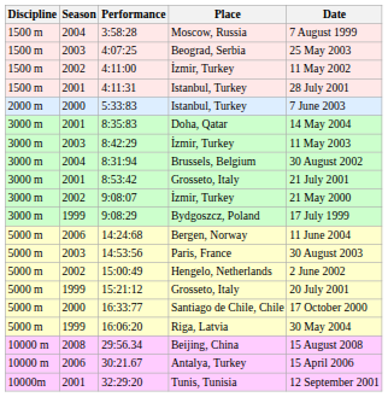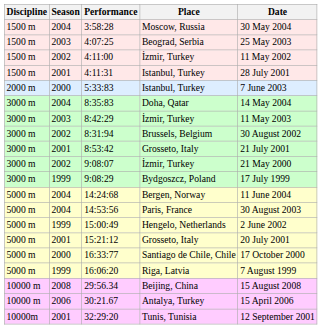3:58:28 | Date: 7 August 1999 -> 30 May 2004
8:35:83 | Season: 2001 -> 2004
8:31:94 | Season: 2004 -> 2002
14:24:68 | Season: 2006 -> 2004
14:53:56 | Season: 2003 -> 2004
15:00:49 | Season: 2002 -> 1999
15:21:12 | Season: 1999 -> 2001
16:06:20 | Date: 30 May 2004 -> 7 August 1999
